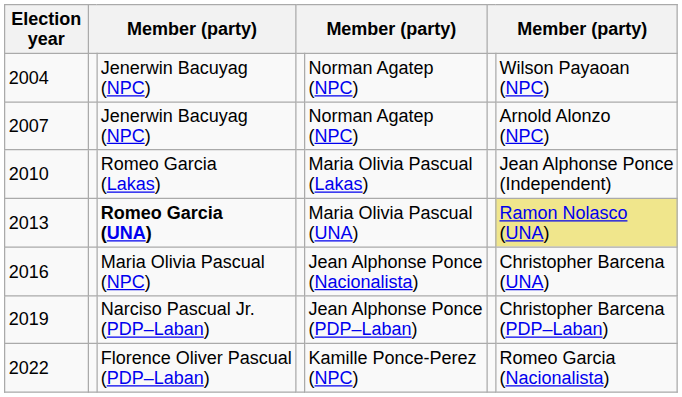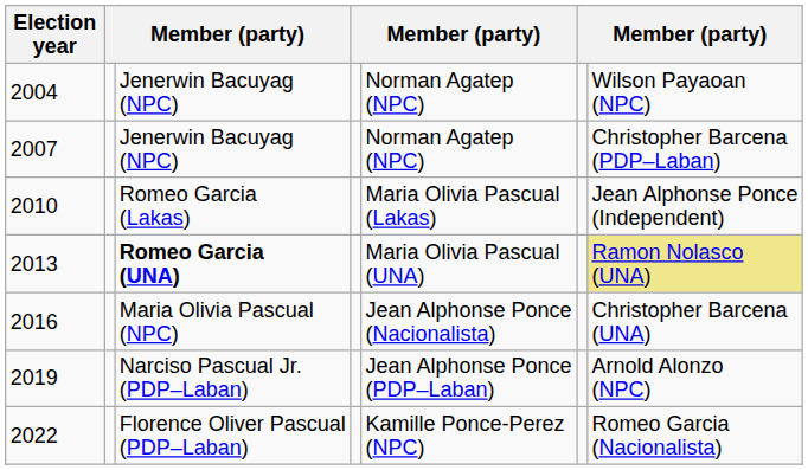2007 | column 7: Arnold Alonzo (NPC) -> Christopher Barcena (PDP–Laban)
2019 | column 7: Christopher Barcena (PDP–Laban) -> Arnold Alonzo (NPC)
